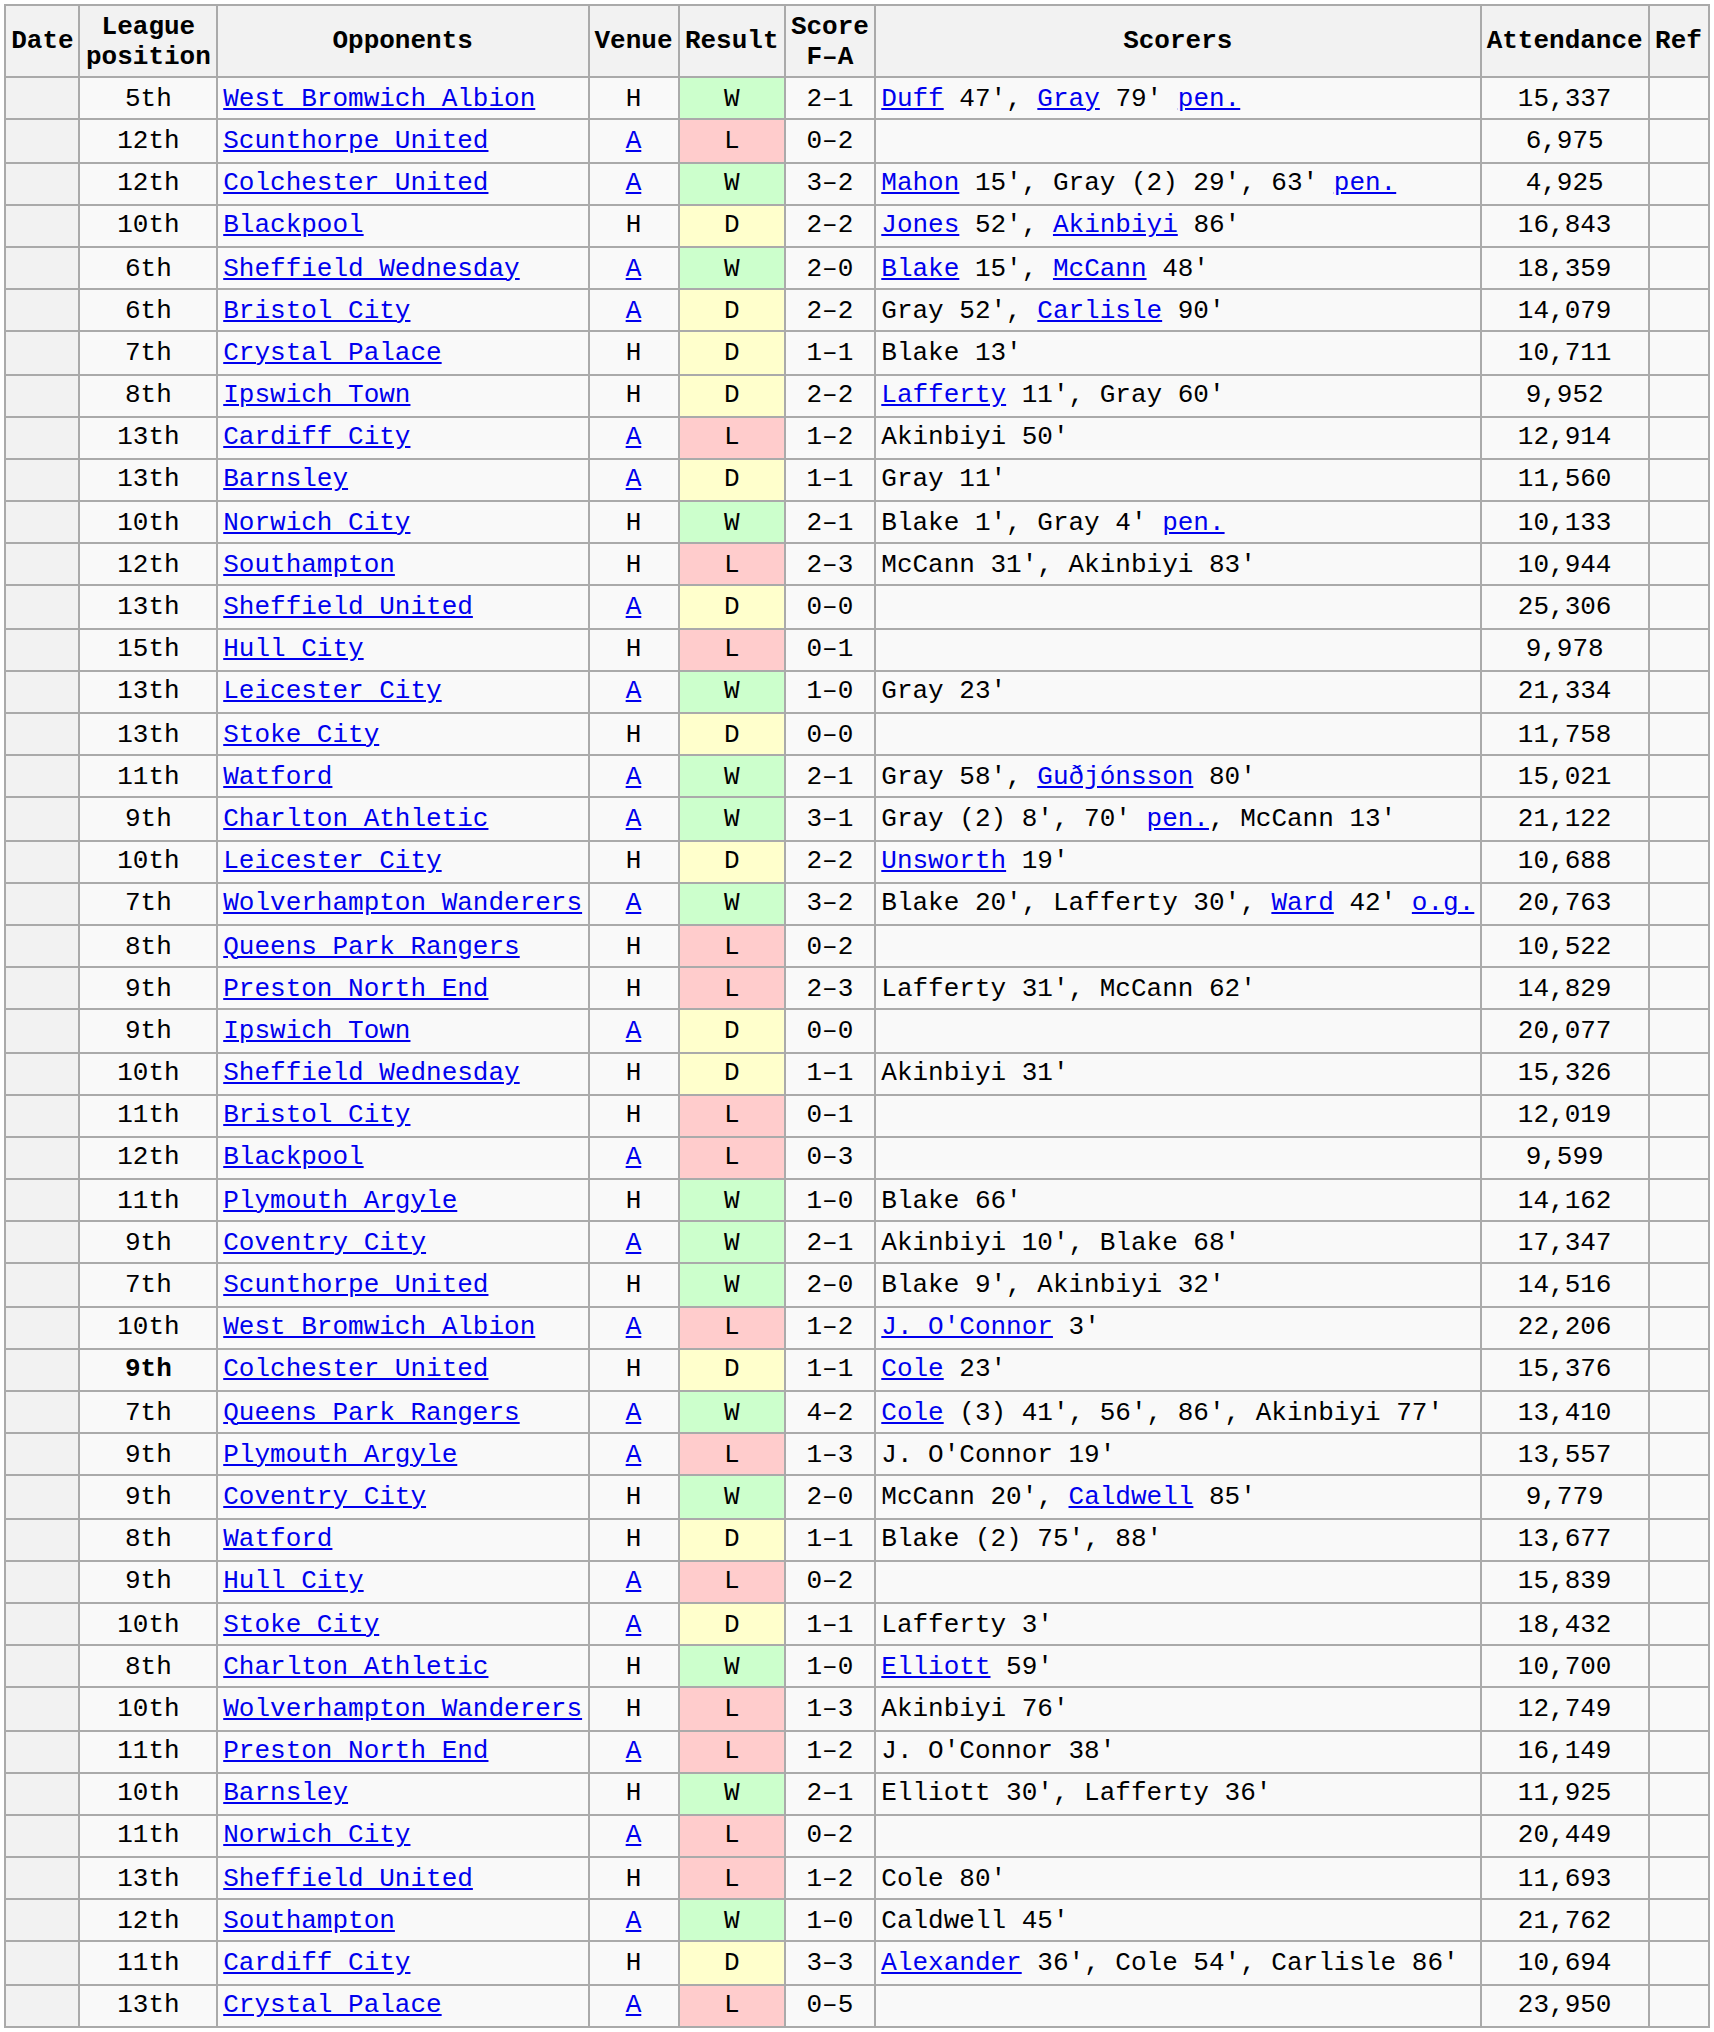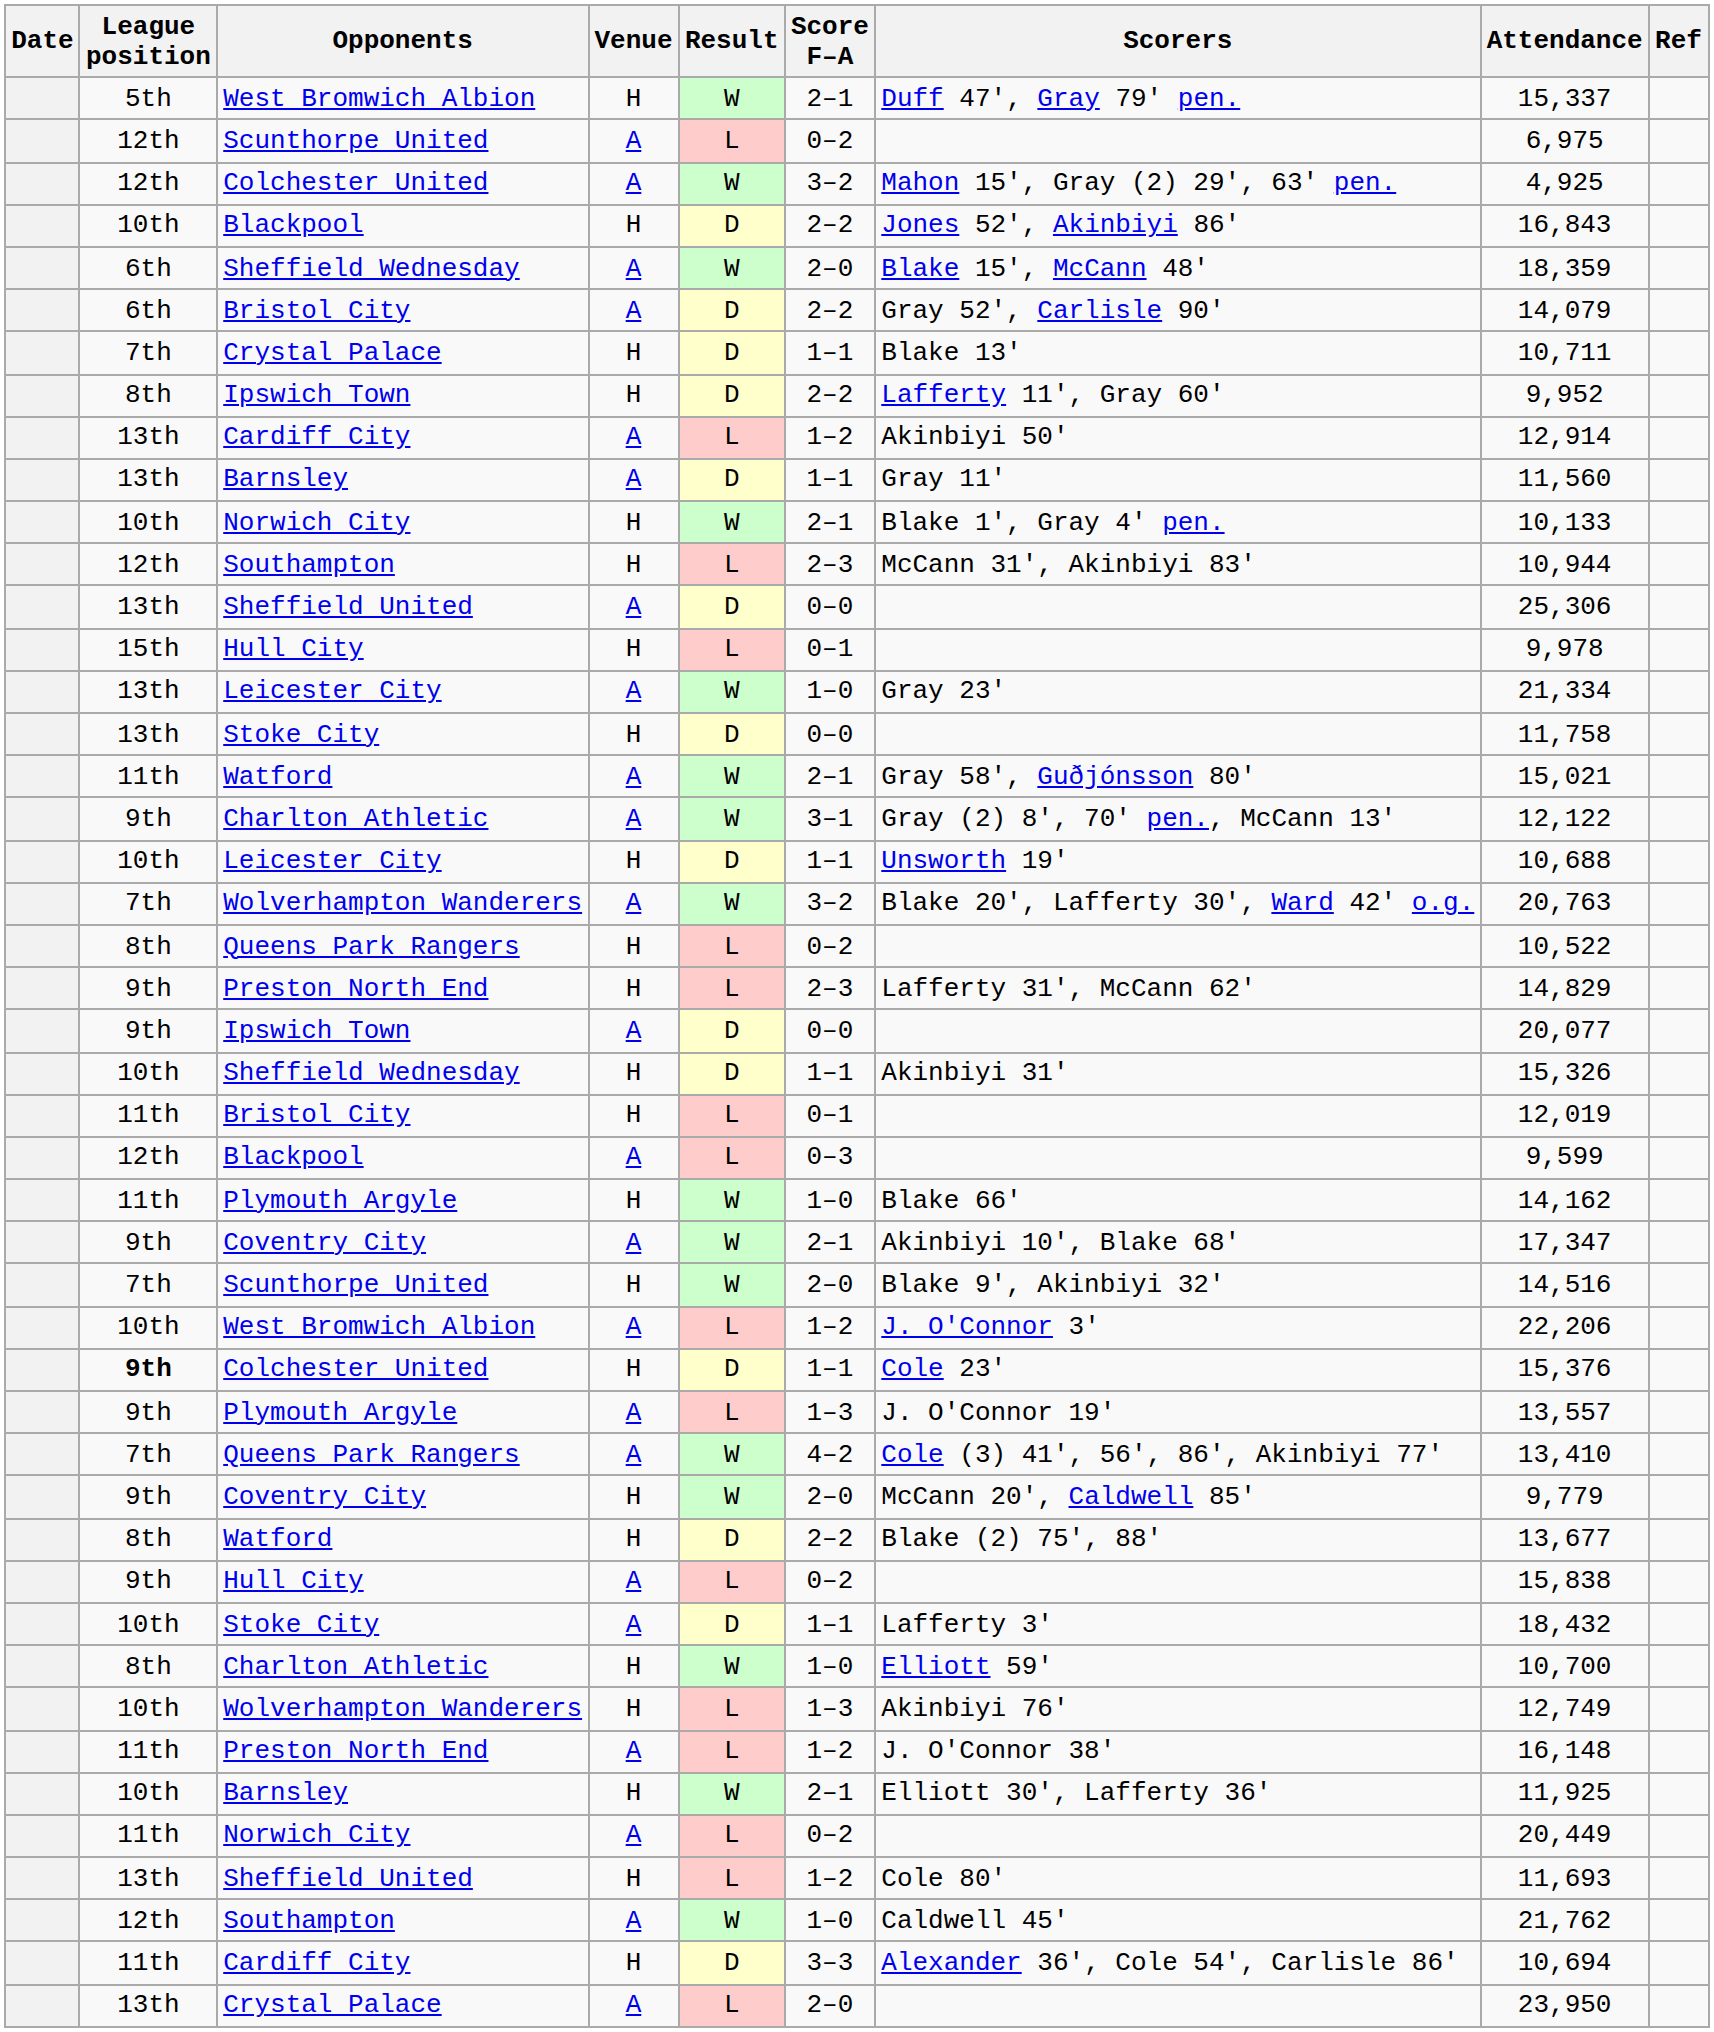Charlton Athletic / A | Attendance: 21,122 -> 12,122
Leicester City / H | Score F–A: 2–2 -> 1–1
rows swapped: Queens Park Rangers / A <-> Plymouth Argyle / A
Watford / H | Score F–A: 1–1 -> 2–2
Hull City / A | Attendance: 15,839 -> 15,838
Preston North End / A | Attendance: 16,149 -> 16,148
Crystal Palace / A | Score F–A: 0–5 -> 2–0
